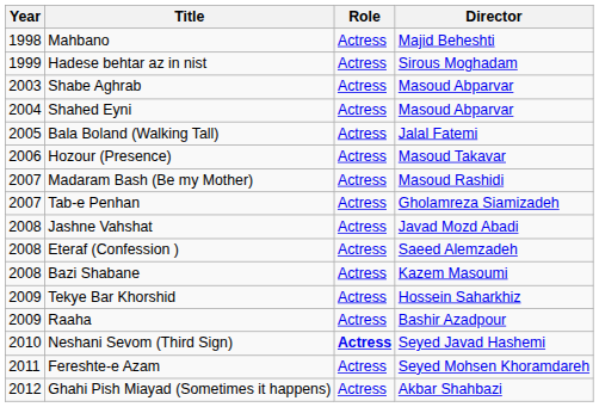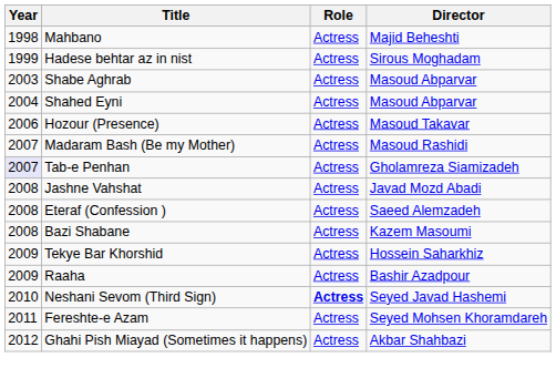- row: 2005 | Bala Boland (Walking Tall) | Actress | Jalal Fatemi
Tab-e Penhan | Year: no background -> lavender background
